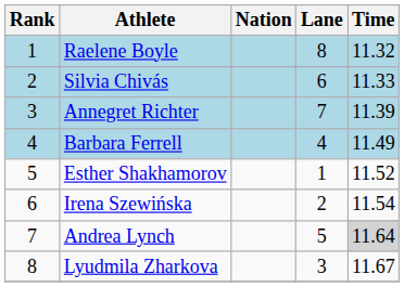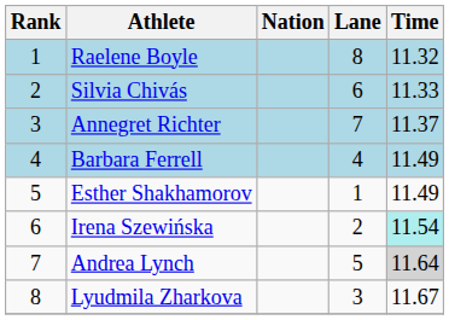Annegret Richter | Time: 11.39 -> 11.37
Esther Shakhamorov | Time: 11.52 -> 11.49
Irena Szewińska | Time: no background -> paleturquoise background
